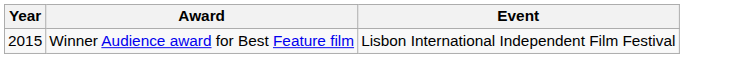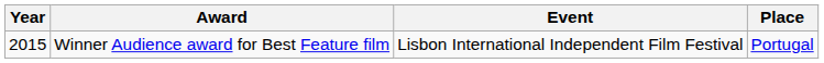+ column: Place | Portugal
